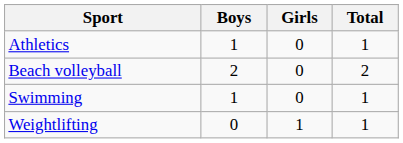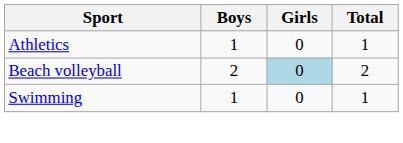Beach volleyball | Girls: no background -> lightblue background
- row: Weightlifting | 0 | 1 | 1
